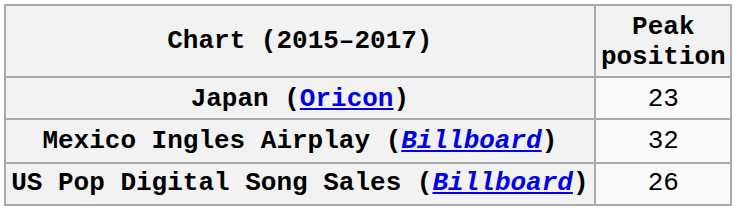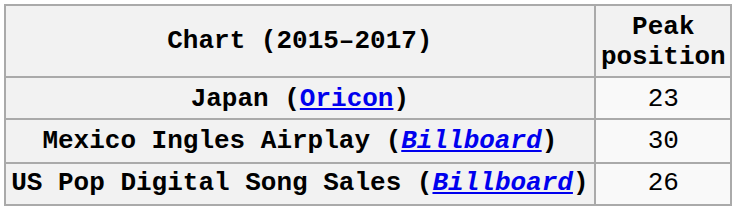Mexico Ingles Airplay (Billboard) | Peak position: 32 -> 30
